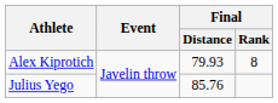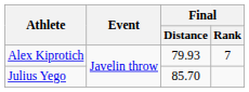Alex Kiprotich | Final / Rank: 8 -> 7
Julius Yego | Final / Distance: 85.76 -> 85.70
